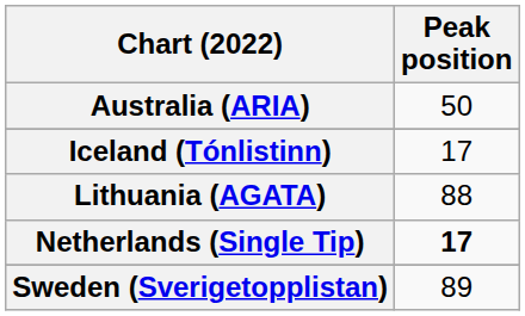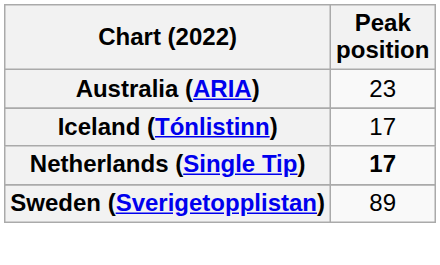Australia (ARIA) | Peak position: 50 -> 23
- row: Lithuania (AGATA) | 88
